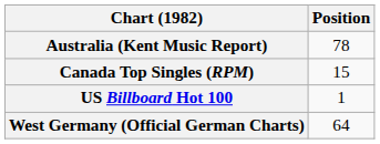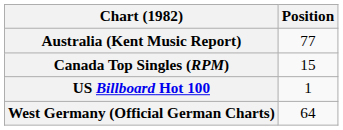Australia (Kent Music Report) | Position: 78 -> 77
